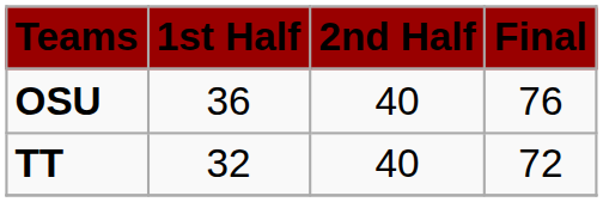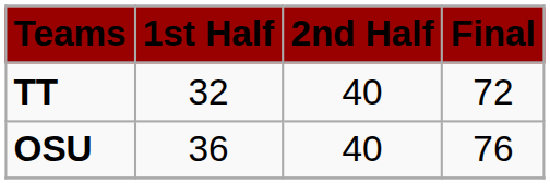rows swapped: OSU <-> TT
